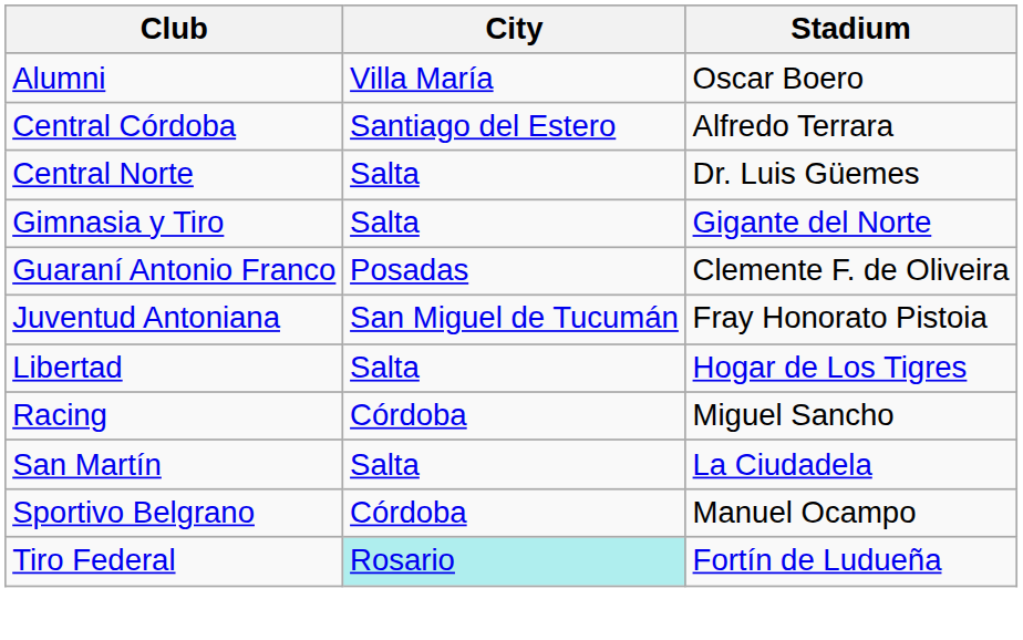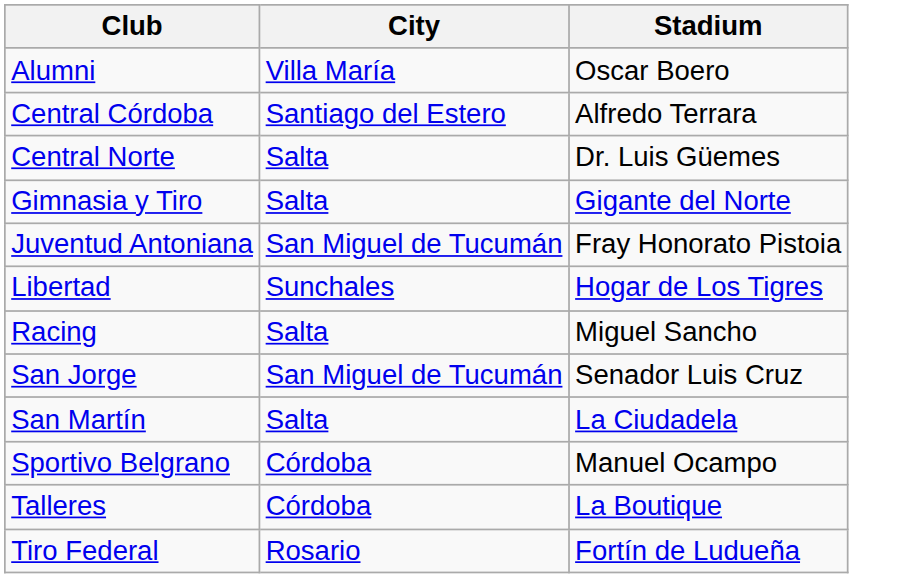- row: Guaraní Antonio Franco | Posadas | Clemente F. de Oliveira
Libertad | City: Salta -> Sunchales
Racing | City: Córdoba -> Salta
+ row: San Jorge | San Miguel de Tucumán | Senador Luis Cruz
+ row: Talleres | Córdoba | La Boutique
Tiro Federal | City: paleturquoise background -> no background
